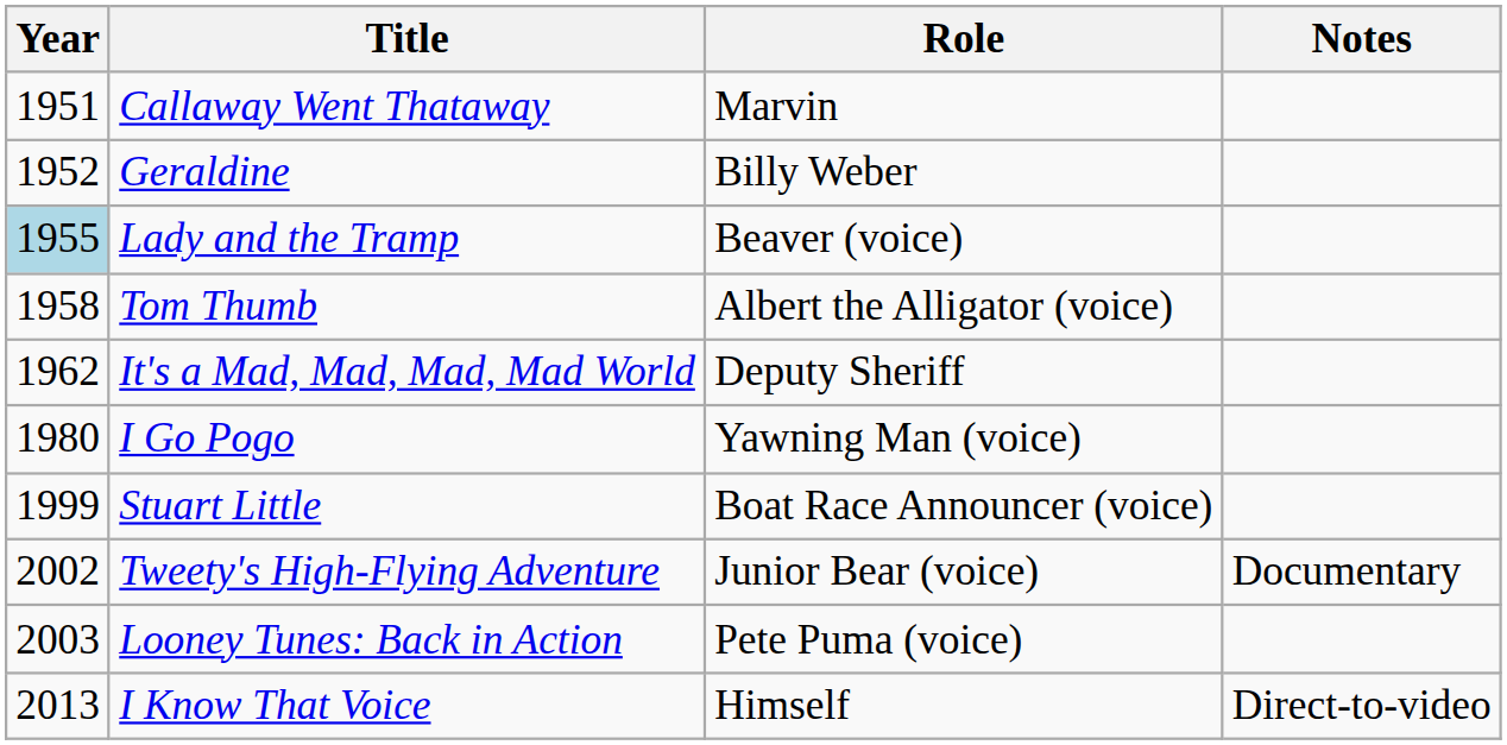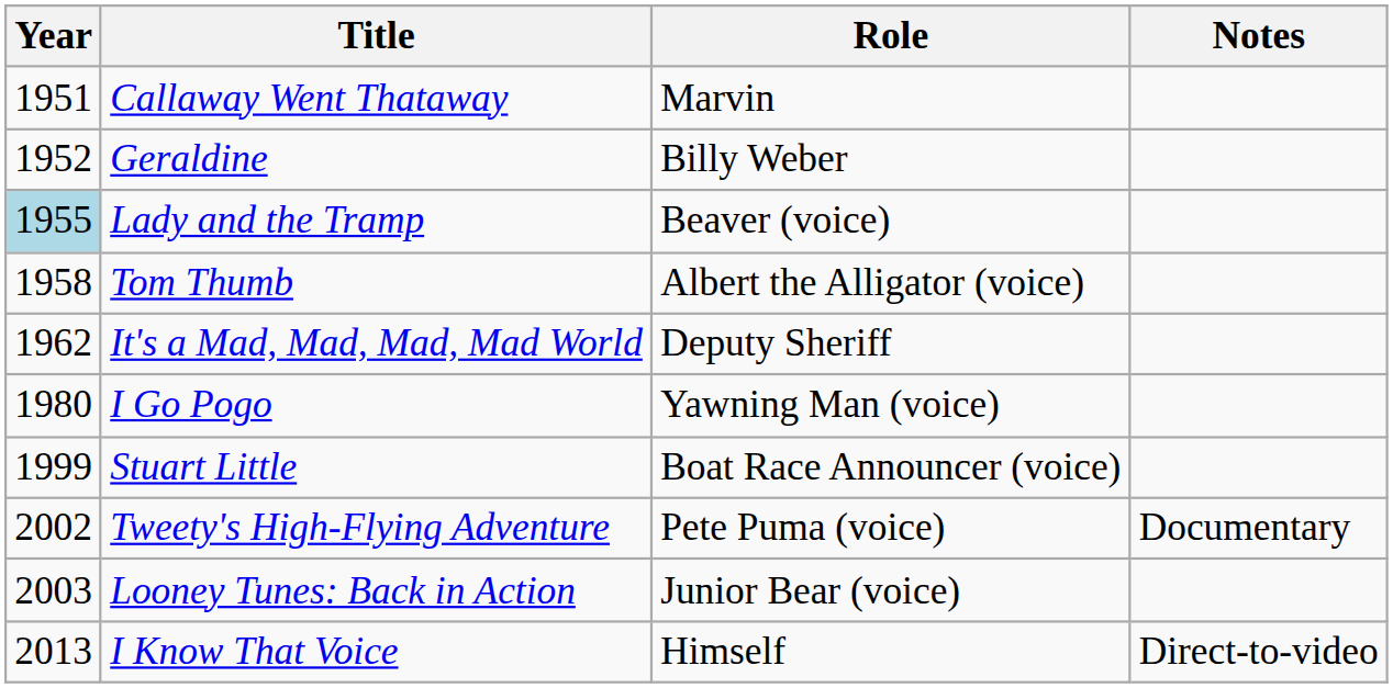Tweety's High-Flying Adventure | Role: Junior Bear (voice) -> Pete Puma (voice)
Looney Tunes: Back in Action | Role: Pete Puma (voice) -> Junior Bear (voice)
